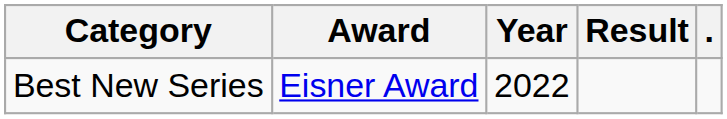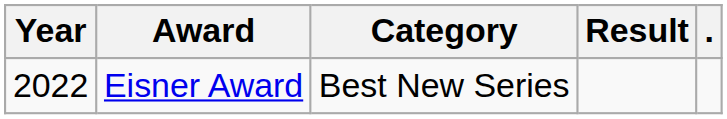columns swapped: Year <-> Category
